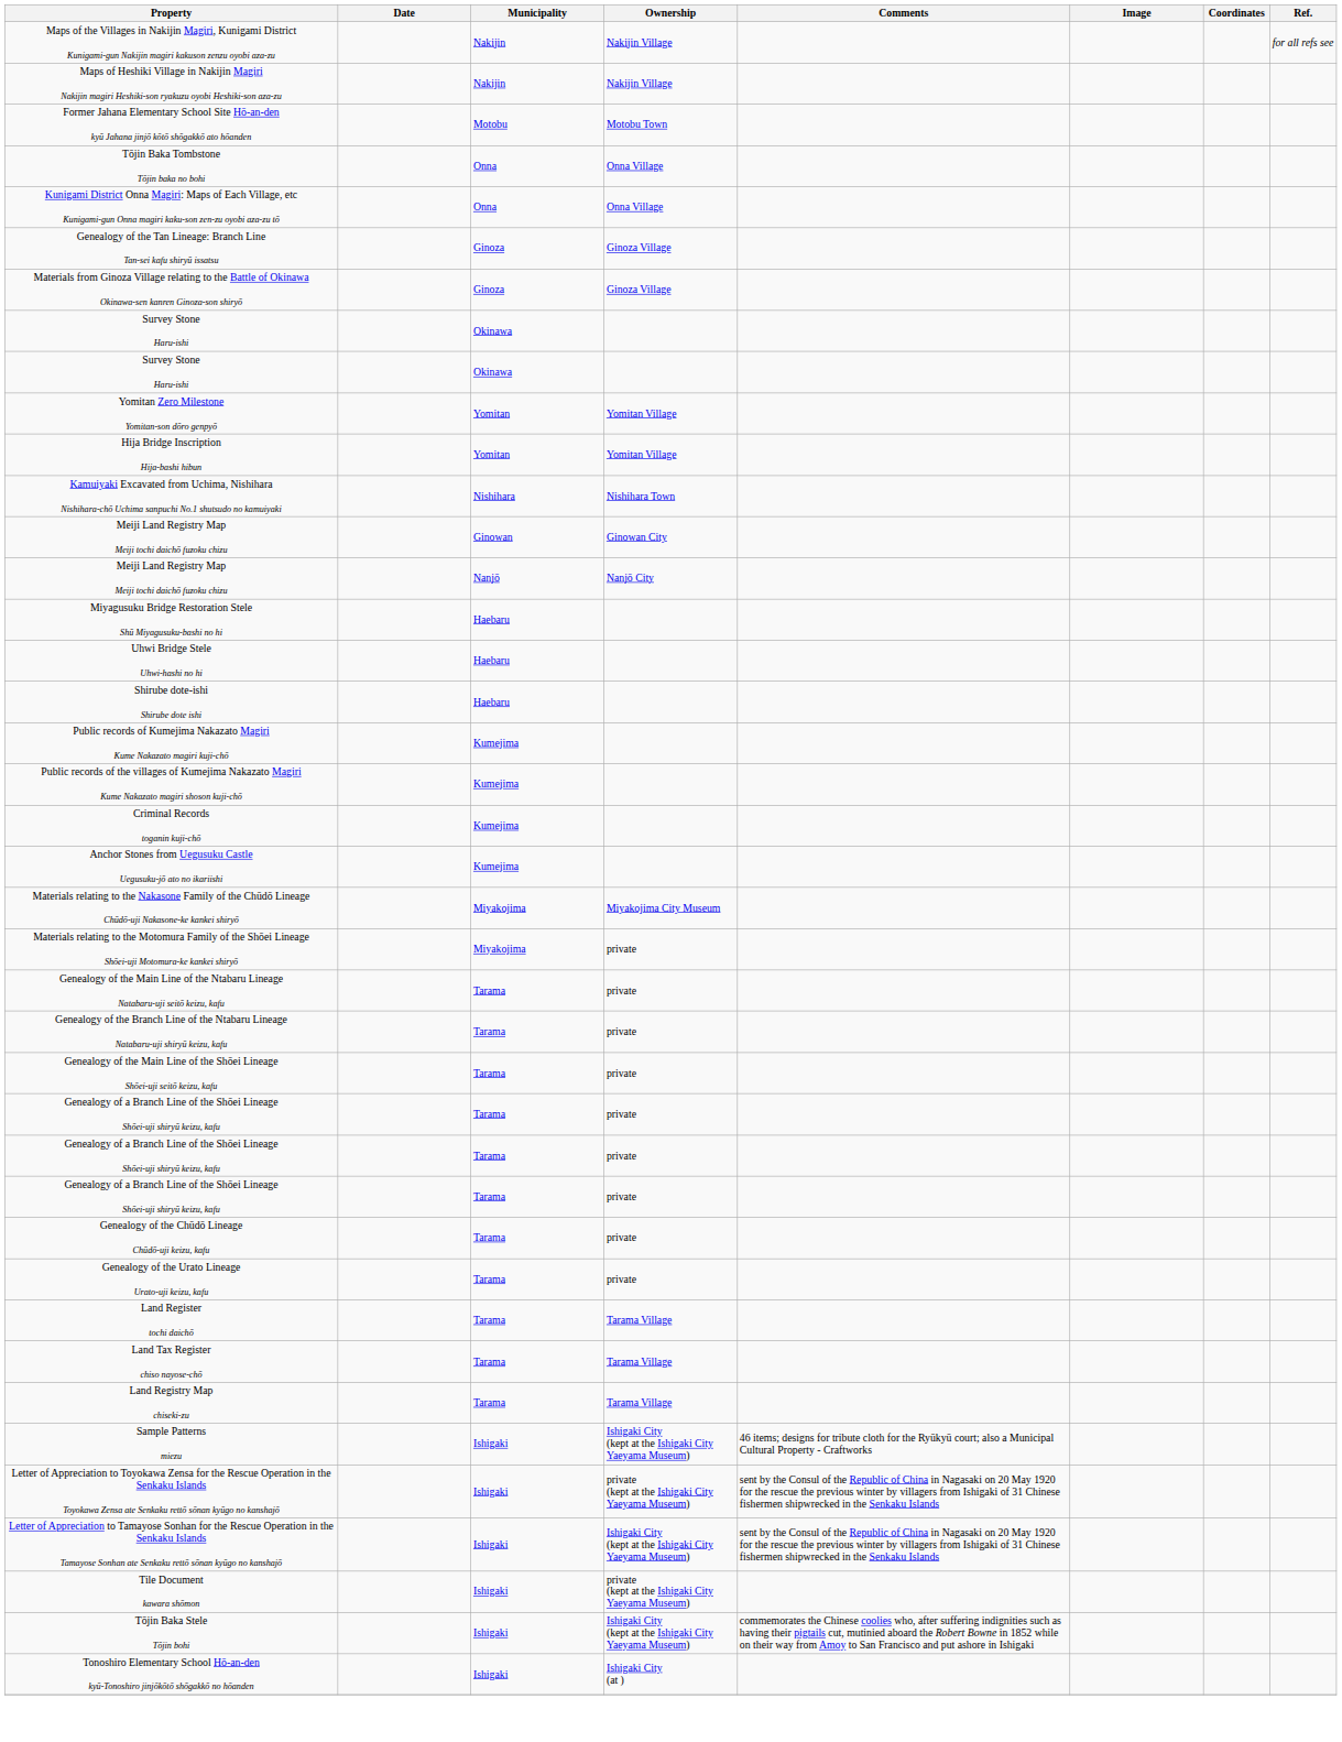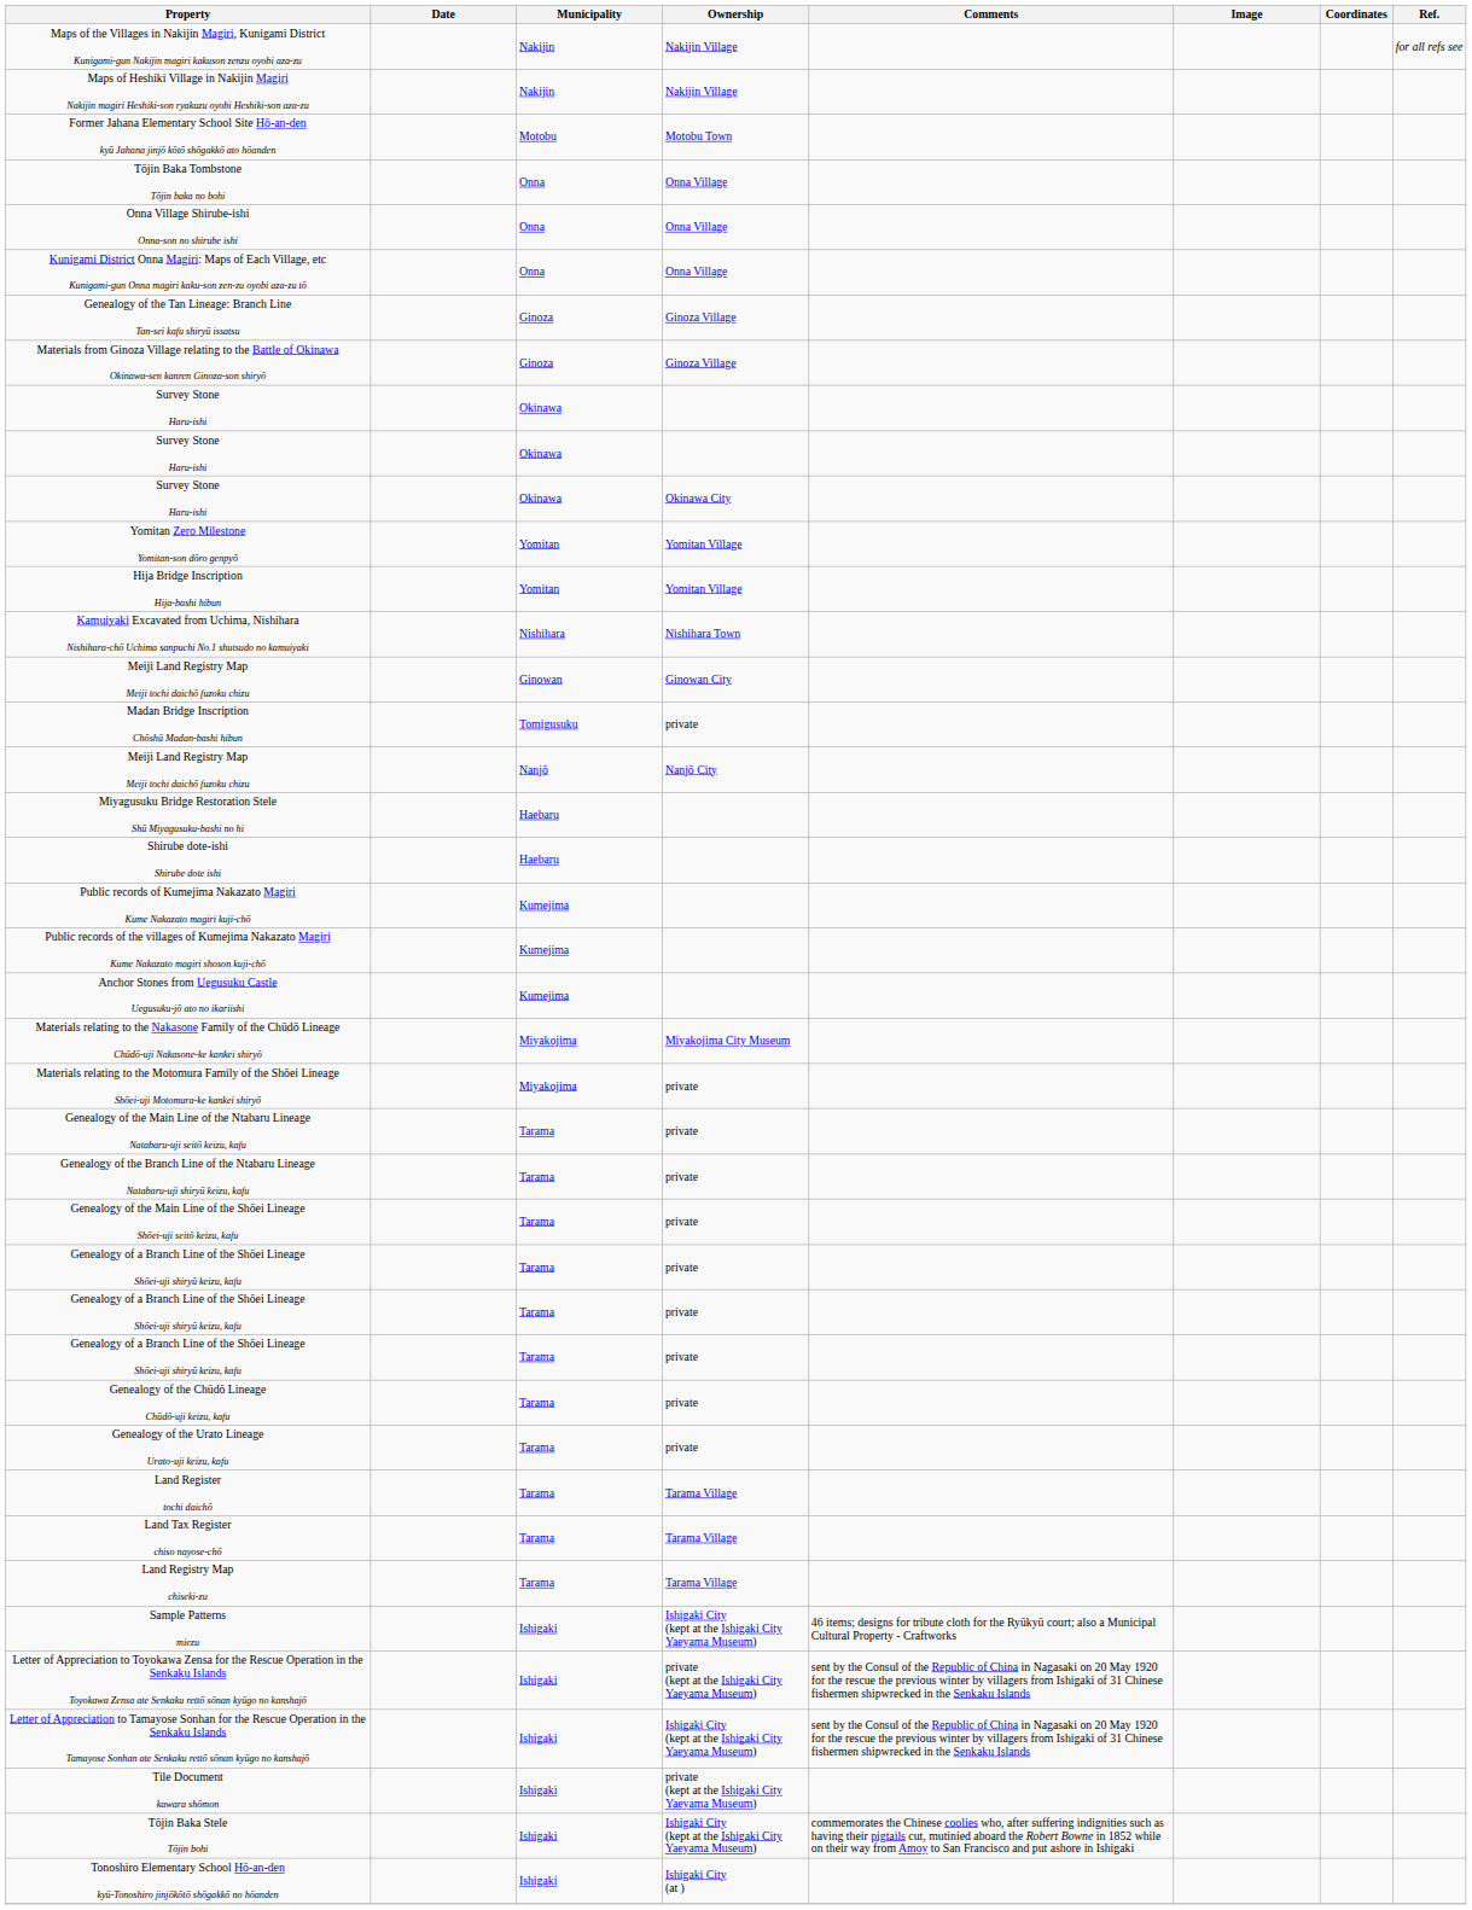+ row: Onna Village Shirube-ishi Onna-son no shirube ishi | Onna | Onna Village
+ row: Survey Stone Haru-ishi | Okinawa | Okinawa City
+ row: Madan Bridge Inscription Chōshū Madan-bashi hibun | Tomigusuku | private
- row: Uhwi Bridge Stele Uhwi-hashi no hi | Haebaru
- row: Criminal Records toganin kuji-chō | Kumejima
